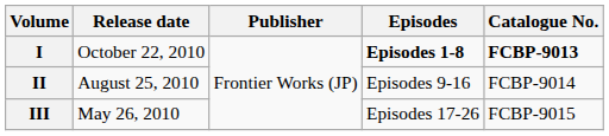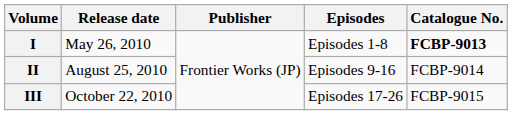I | Release date: October 22, 2010 -> May 26, 2010
I | Episodes: bold -> normal
III | Release date: May 26, 2010 -> October 22, 2010
